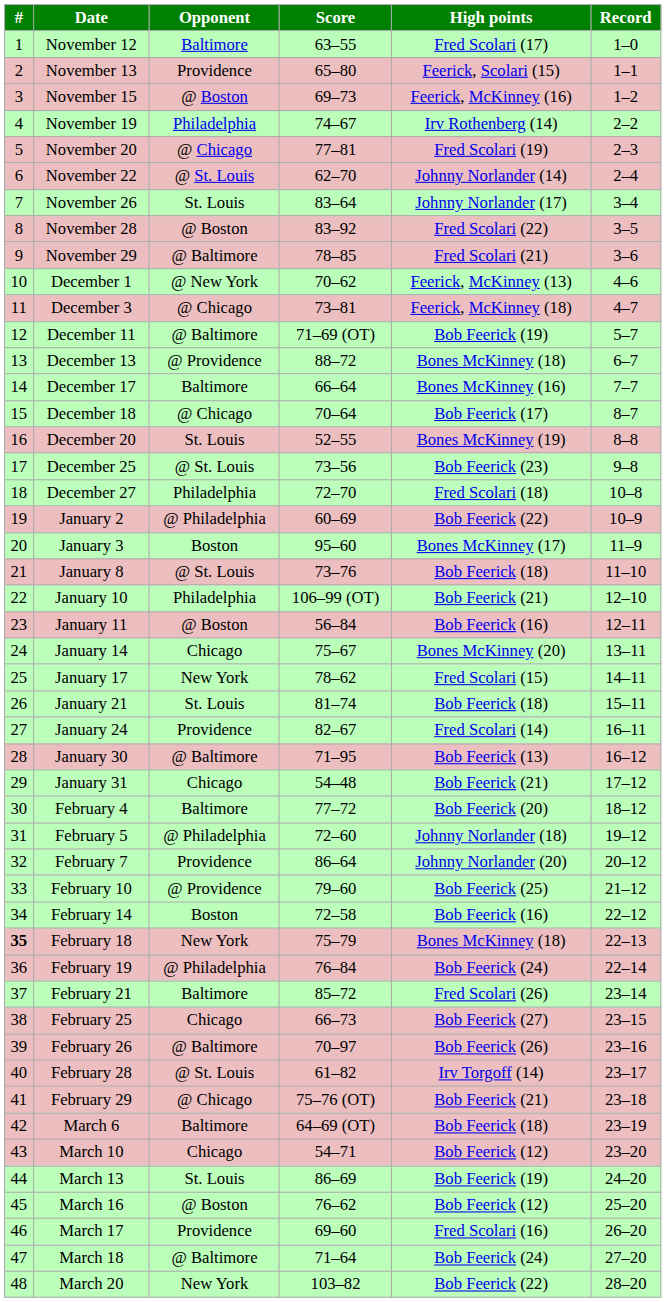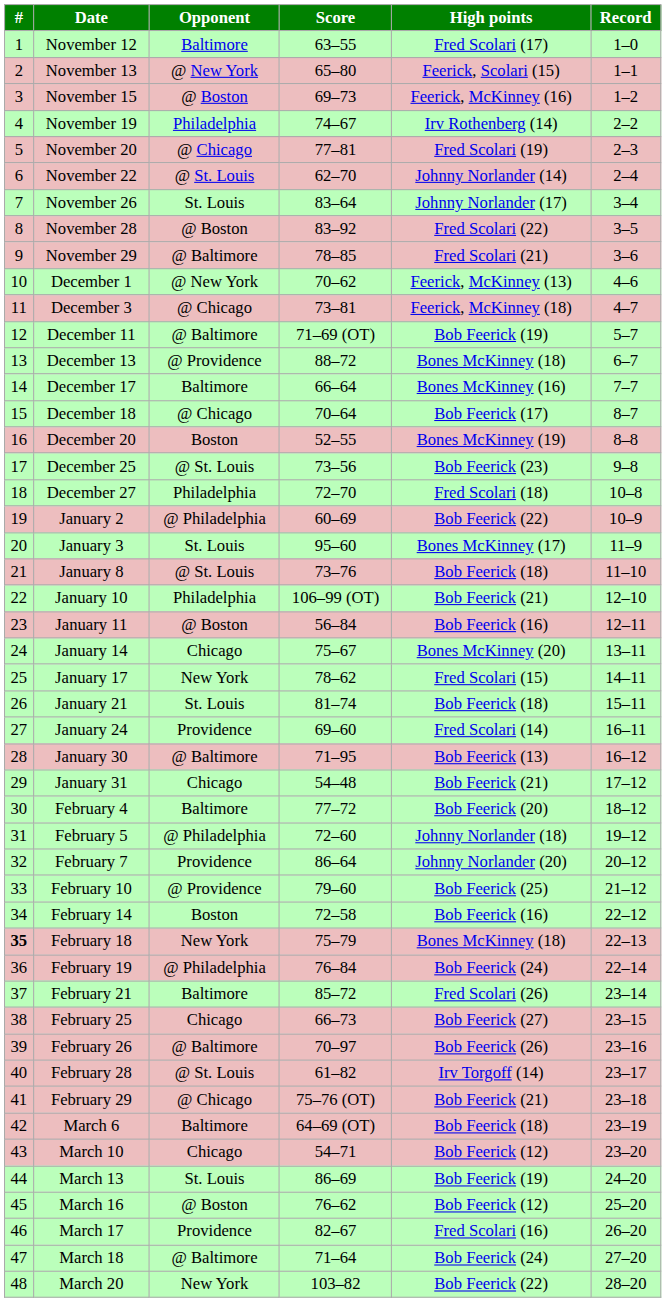November 13 | Opponent: Providence -> @ New York
December 20 | Opponent: St. Louis -> Boston
January 3 | Opponent: Boston -> St. Louis
January 24 | Score: 82–67 -> 69–60
March 17 | Score: 69–60 -> 82–67
